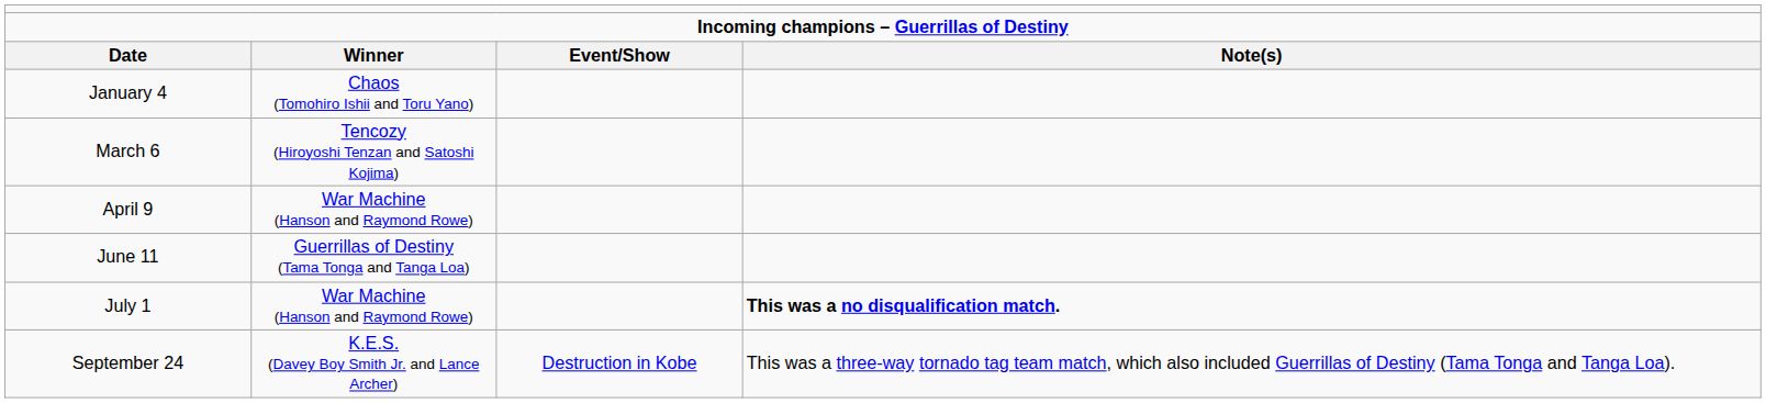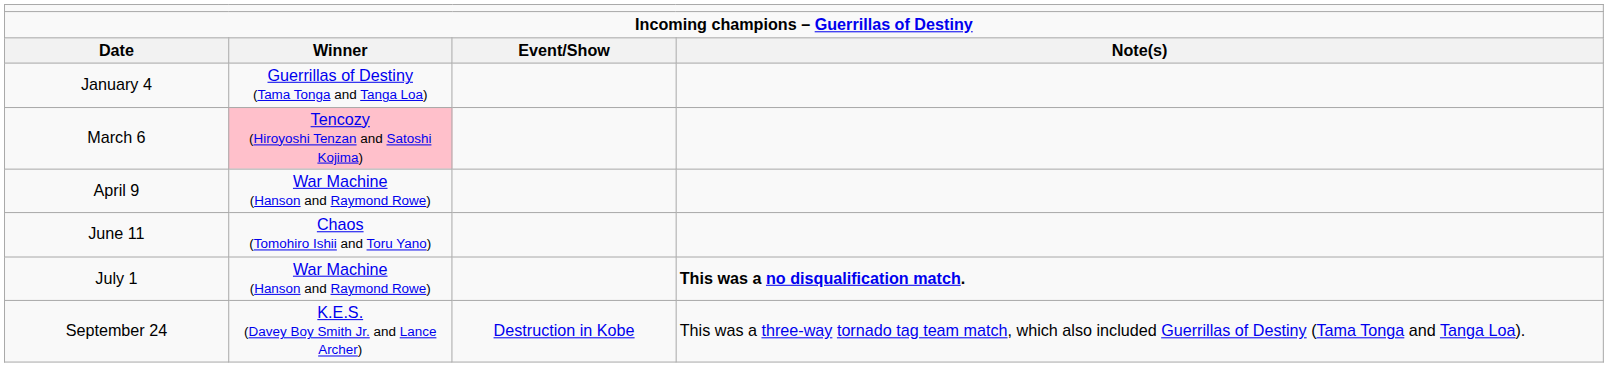January 4 | column 2: Chaos (Tomohiro Ishii and Toru Yano) -> Guerrillas of Destiny (Tama Tonga and Tanga Loa)
March 6 | column 2: no background -> pink background
June 11 | column 2: Guerrillas of Destiny (Tama Tonga and Tanga Loa) -> Chaos (Tomohiro Ishii and Toru Yano)
